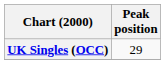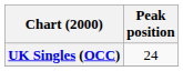UK Singles (OCC) | Peak position: 29 -> 24
